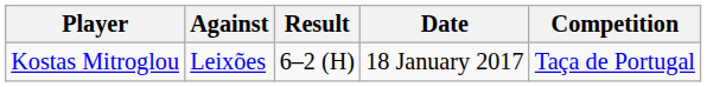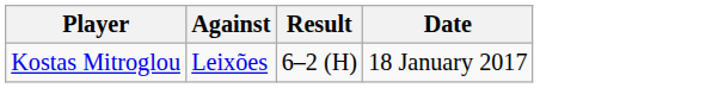- column: Competition | Taça de Portugal
